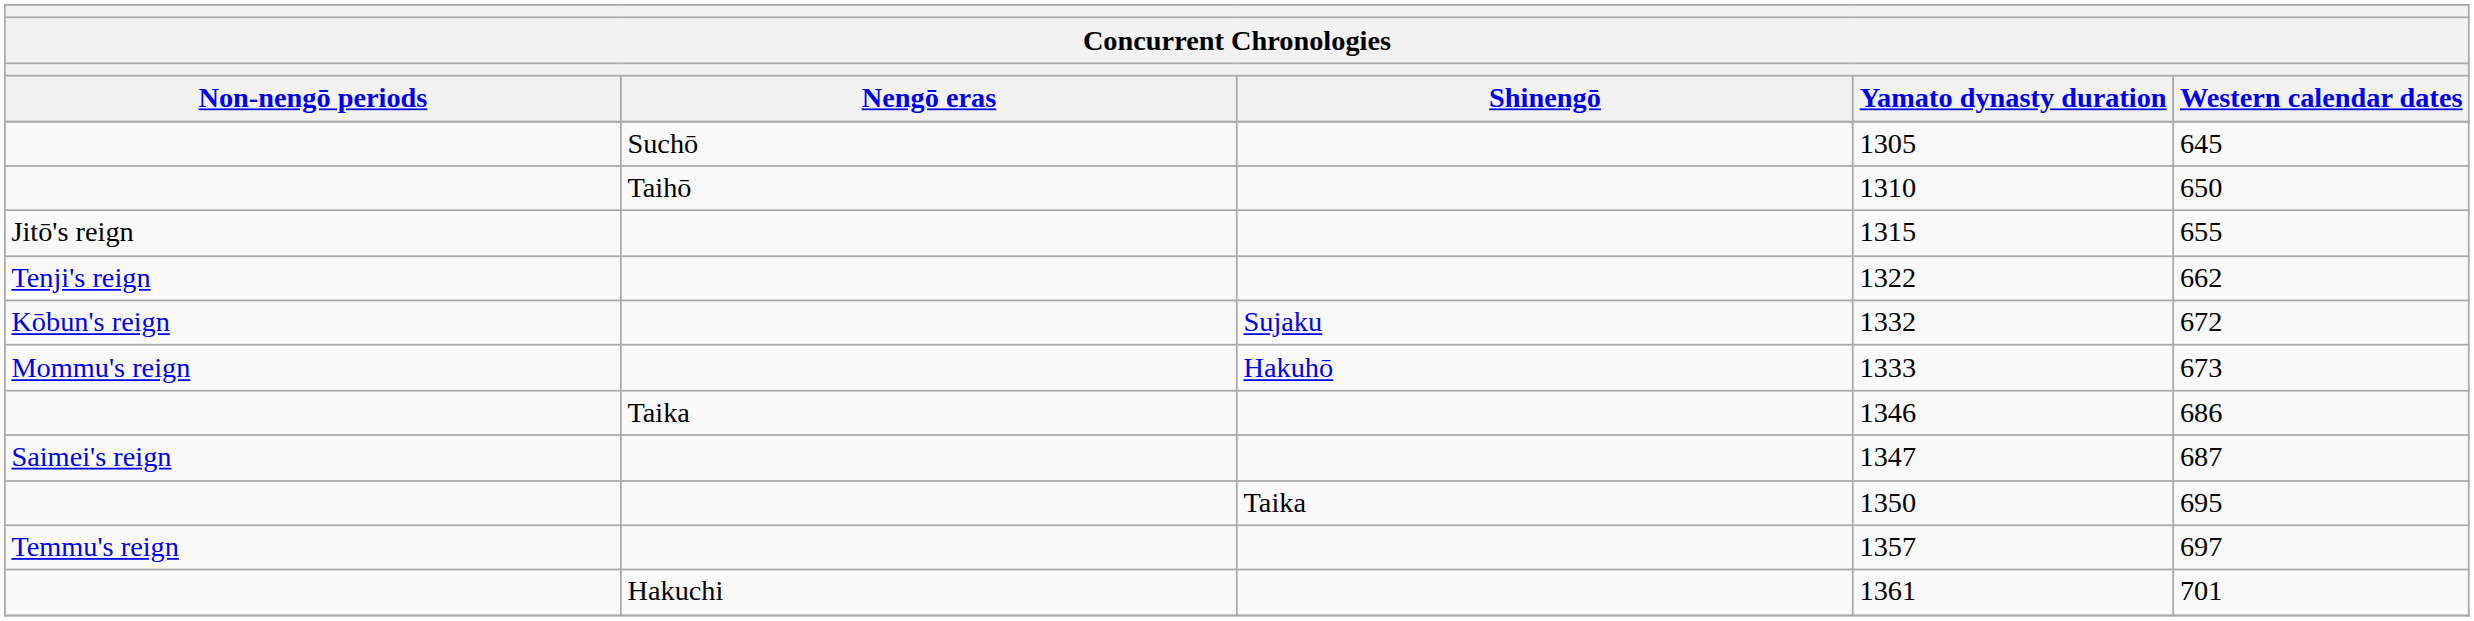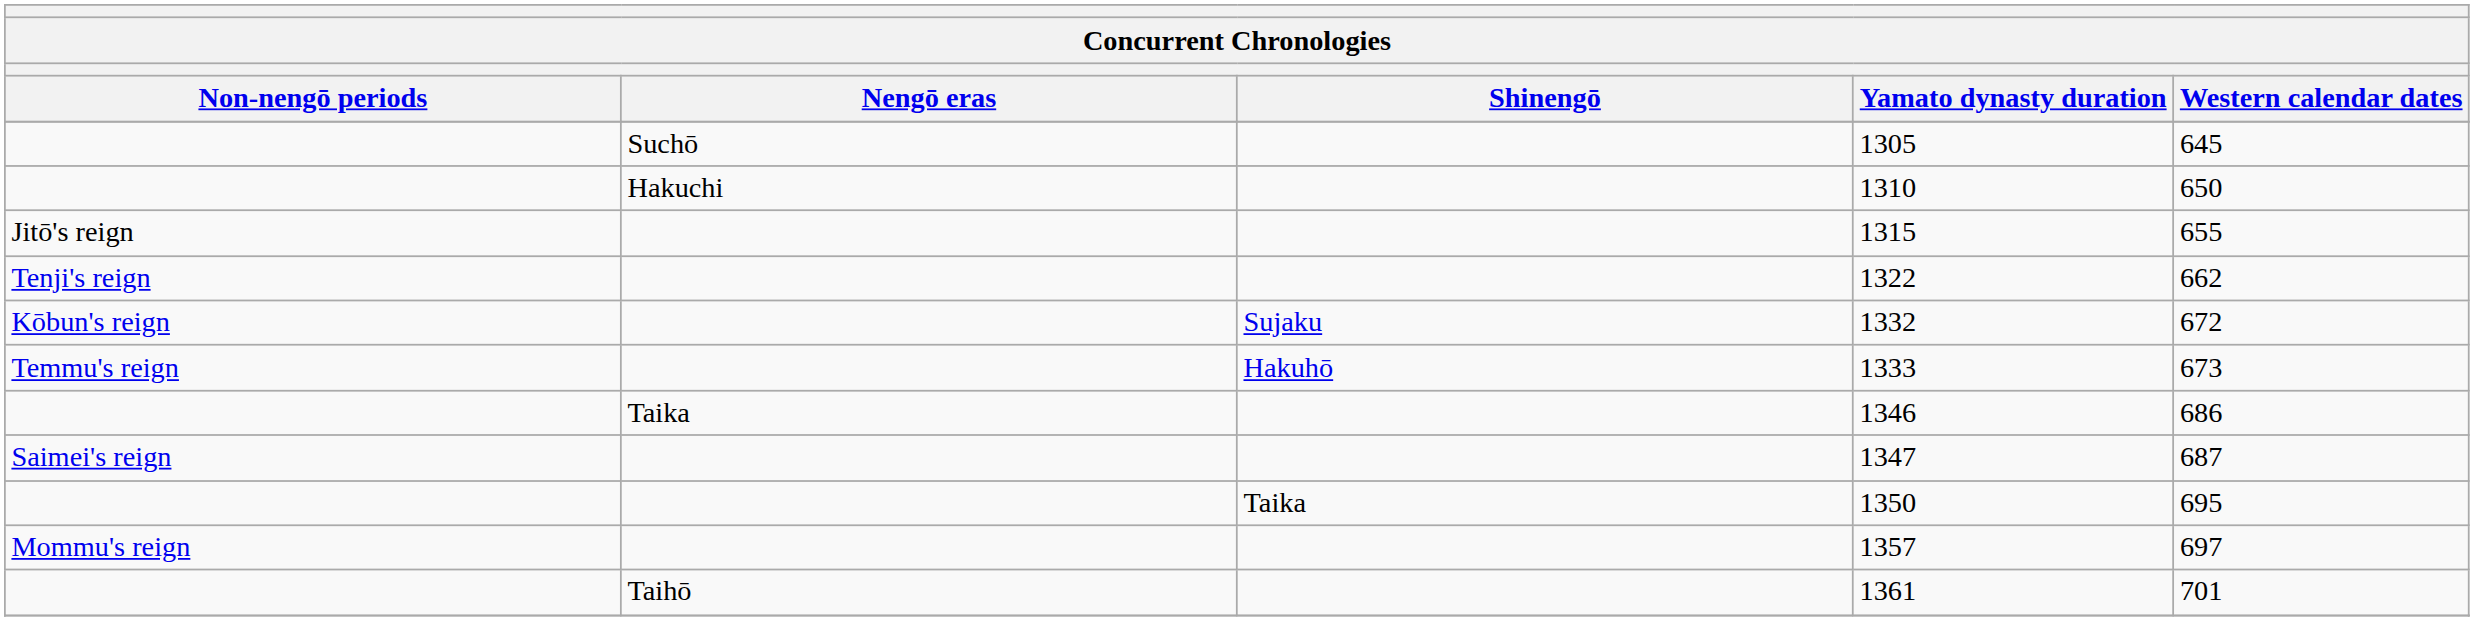1310 | Nengō eras: Taihō -> Hakuchi
1333 | Non-nengō periods: Mommu's reign -> Temmu's reign
1357 | Non-nengō periods: Temmu's reign -> Mommu's reign
1361 | Nengō eras: Hakuchi -> Taihō
